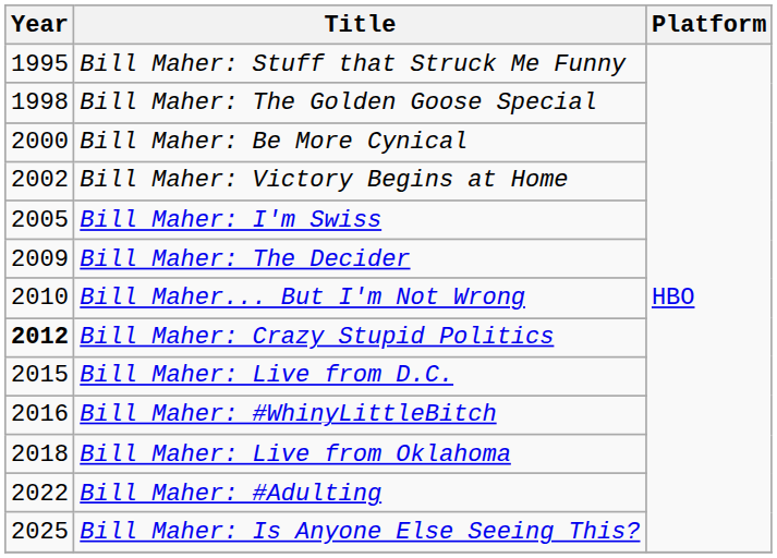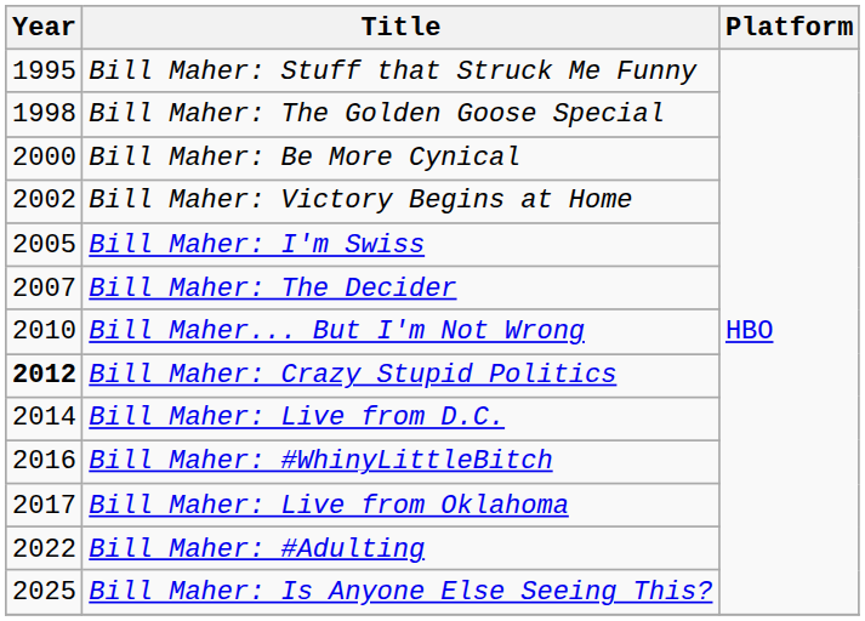Bill Maher: The Decider | Year: 2009 -> 2007
Bill Maher: Live from D.C. | Year: 2015 -> 2014
Bill Maher: Live from Oklahoma | Year: 2018 -> 2017
